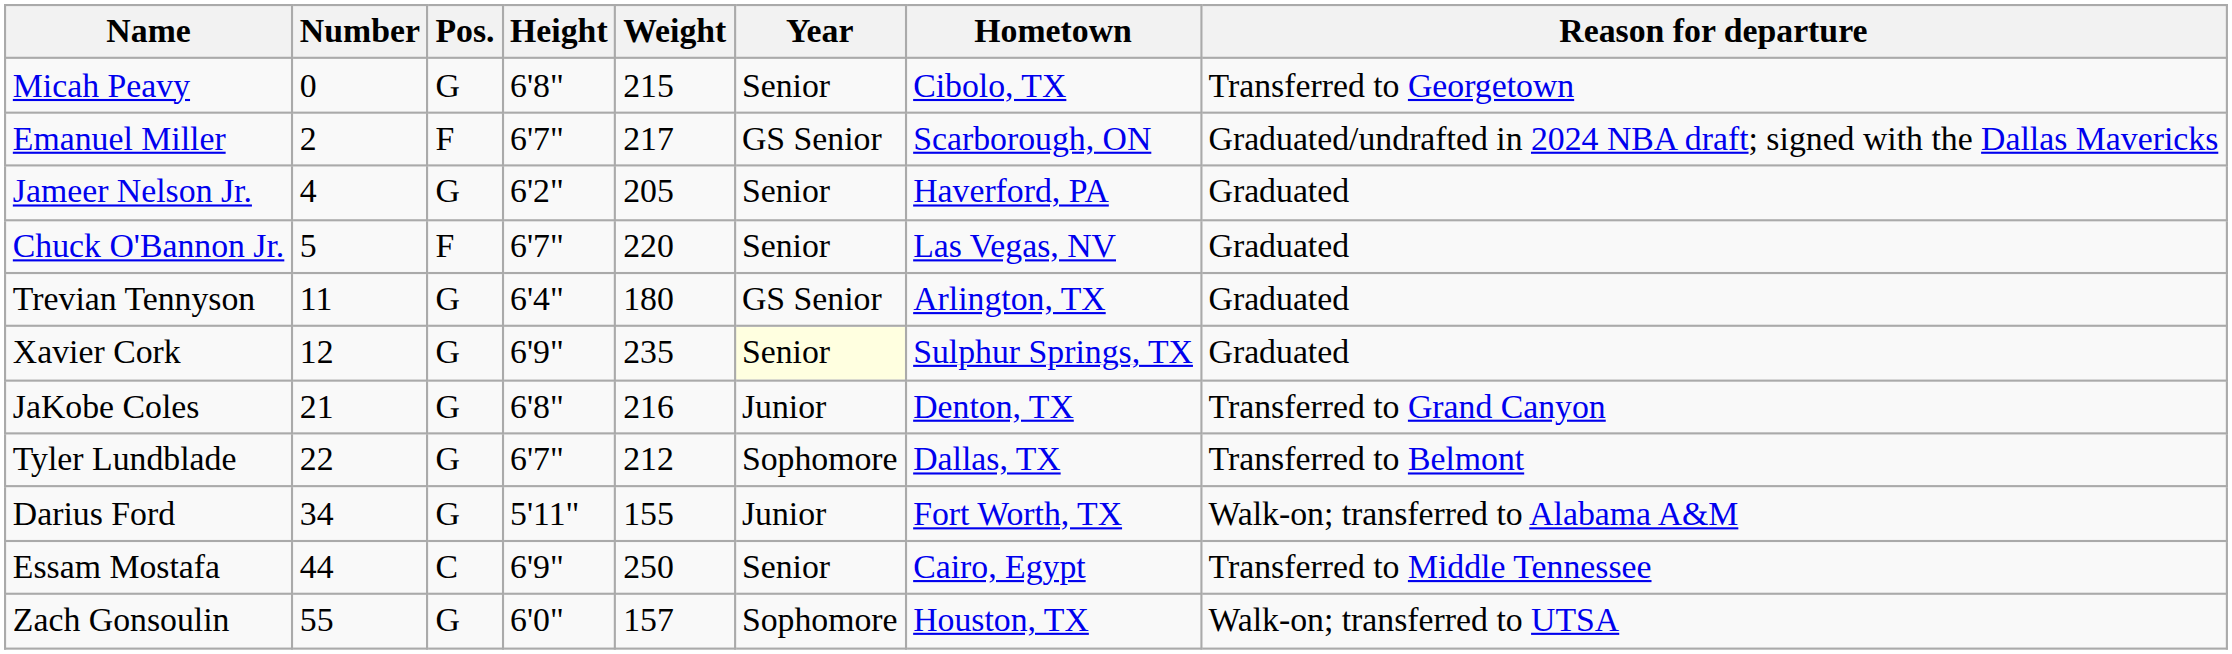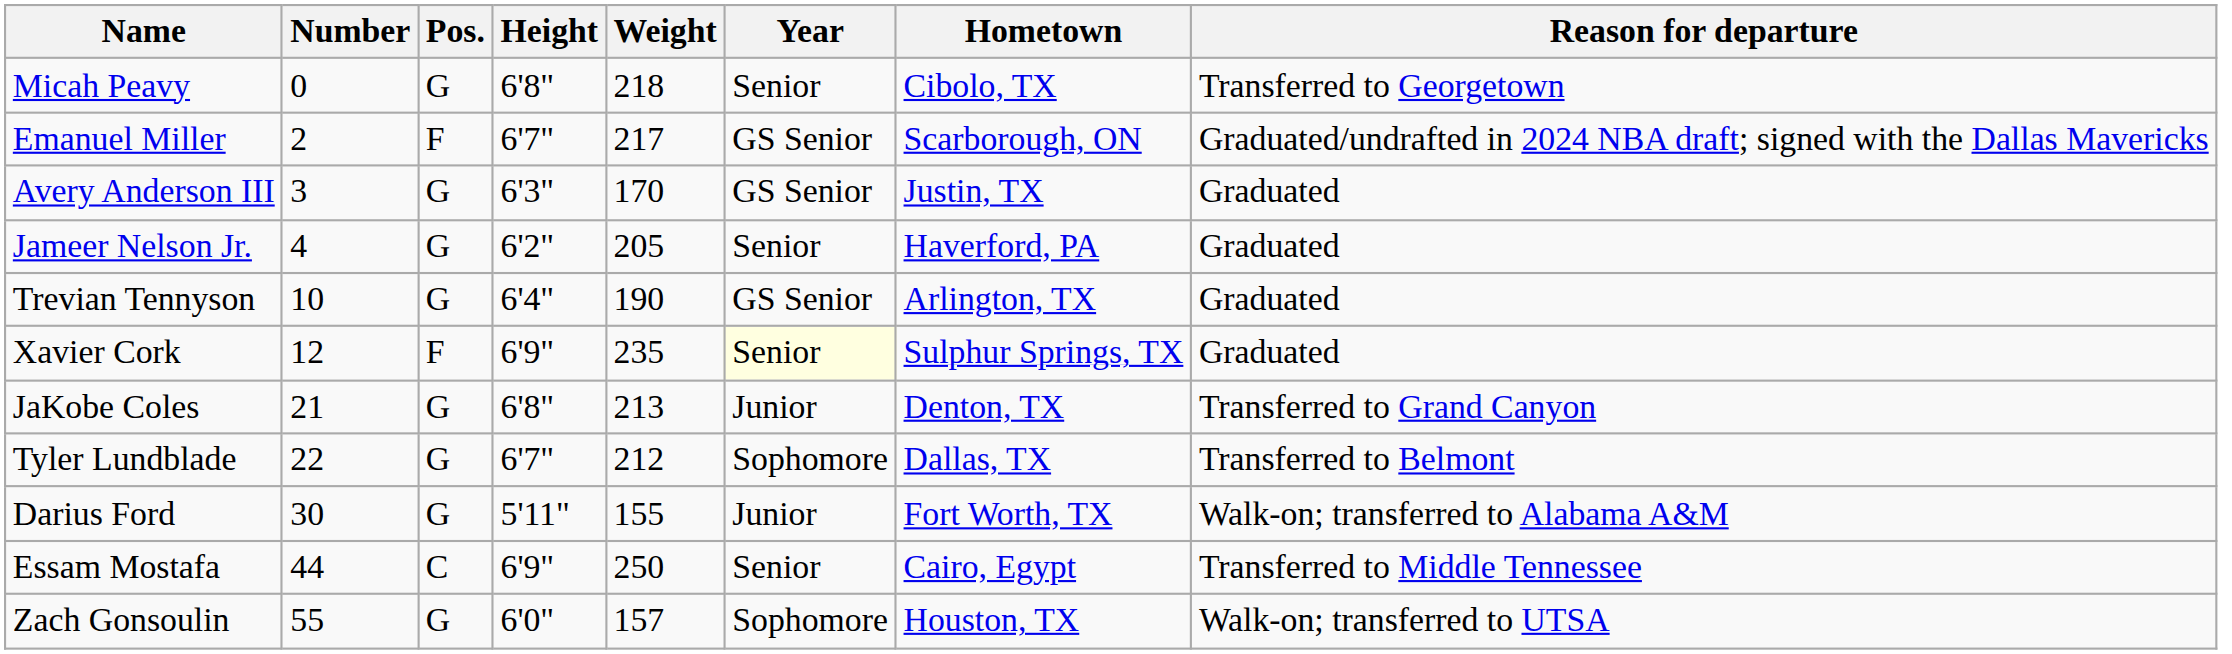Micah Peavy | Weight: 215 -> 218
+ row: Avery Anderson III | 3 | G | 6'3" | 170 | GS Senior | Justin, TX | Graduated
- row: Chuck O'Bannon Jr. | 5 | F | 6'7" | 220 | Senior | Las Vegas, NV | Graduated
Trevian Tennyson | Number: 11 -> 10
Trevian Tennyson | Weight: 180 -> 190
Xavier Cork | Pos.: G -> F
JaKobe Coles | Weight: 216 -> 213
Darius Ford | Number: 34 -> 30
